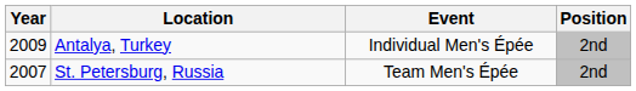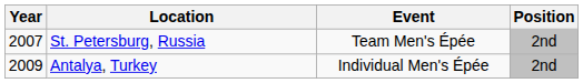rows swapped: St. Petersburg, Russia <-> Antalya, Turkey
